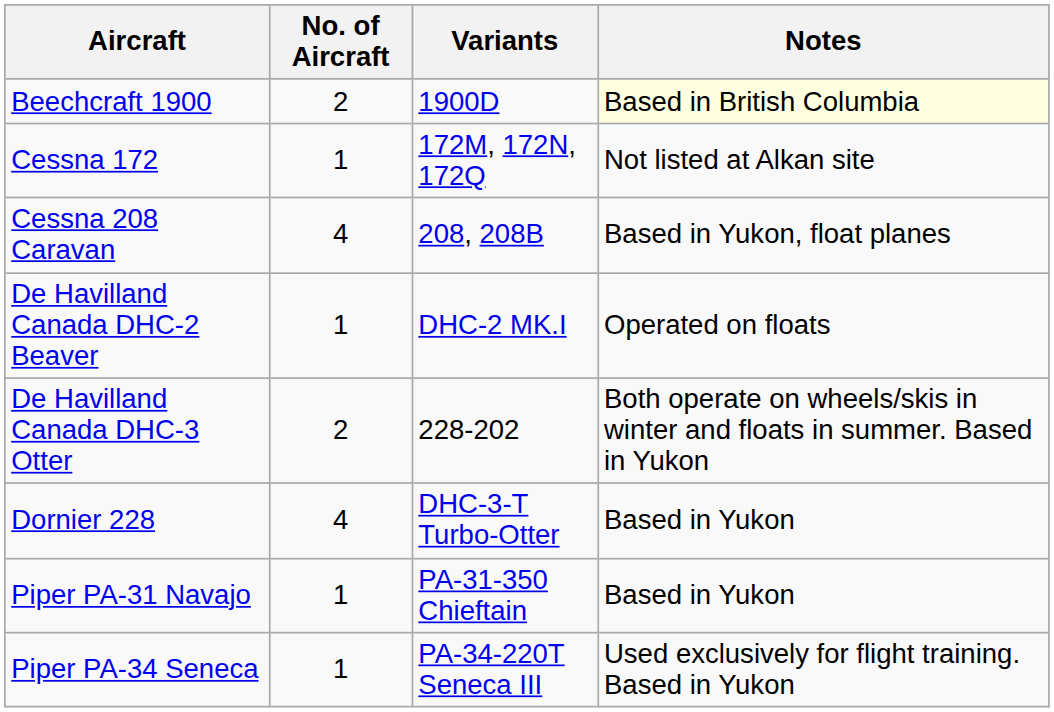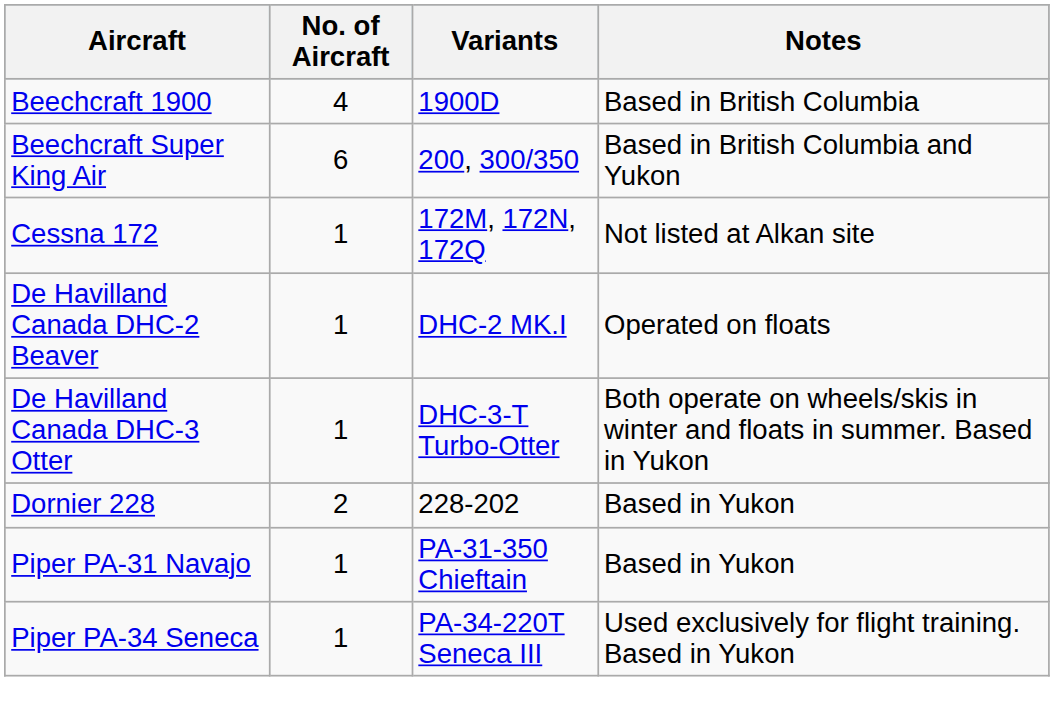Beechcraft 1900 | No. of Aircraft: 2 -> 4
Beechcraft 1900 | Notes: lightyellow background -> no background
+ row: Beechcraft Super King Air | 6 | 200, 300/350 | Based in British Columbia and Yukon
- row: Cessna 208 Caravan | 4 | 208, 208B | Based in Yukon, float planes
De Havilland Canada DHC-3 Otter | No. of Aircraft: 2 -> 1
De Havilland Canada DHC-3 Otter | Variants: 228-202 -> DHC-3-T Turbo-Otter
Dornier 228 | No. of Aircraft: 4 -> 2
Dornier 228 | Variants: DHC-3-T Turbo-Otter -> 228-202
